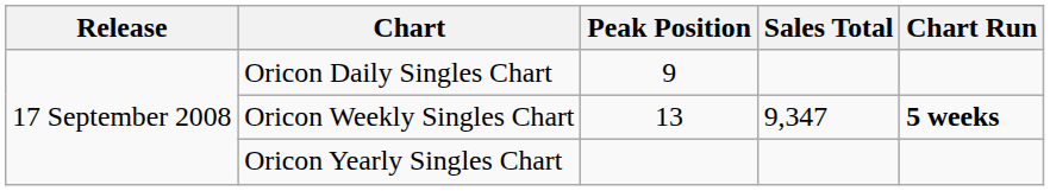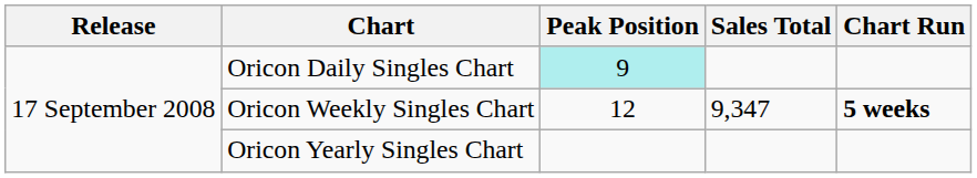Oricon Daily Singles Chart | Peak Position: no background -> paleturquoise background
Oricon Weekly Singles Chart | Peak Position: 13 -> 12
